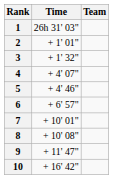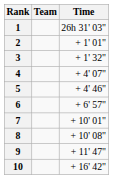columns swapped: Team <-> Time
